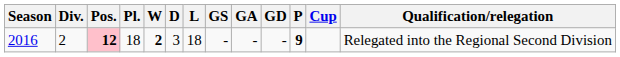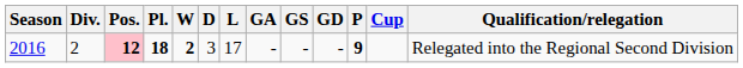columns swapped: GS <-> GA
2016 | Pl.: normal -> bold
2016 | L: 18 -> 17
